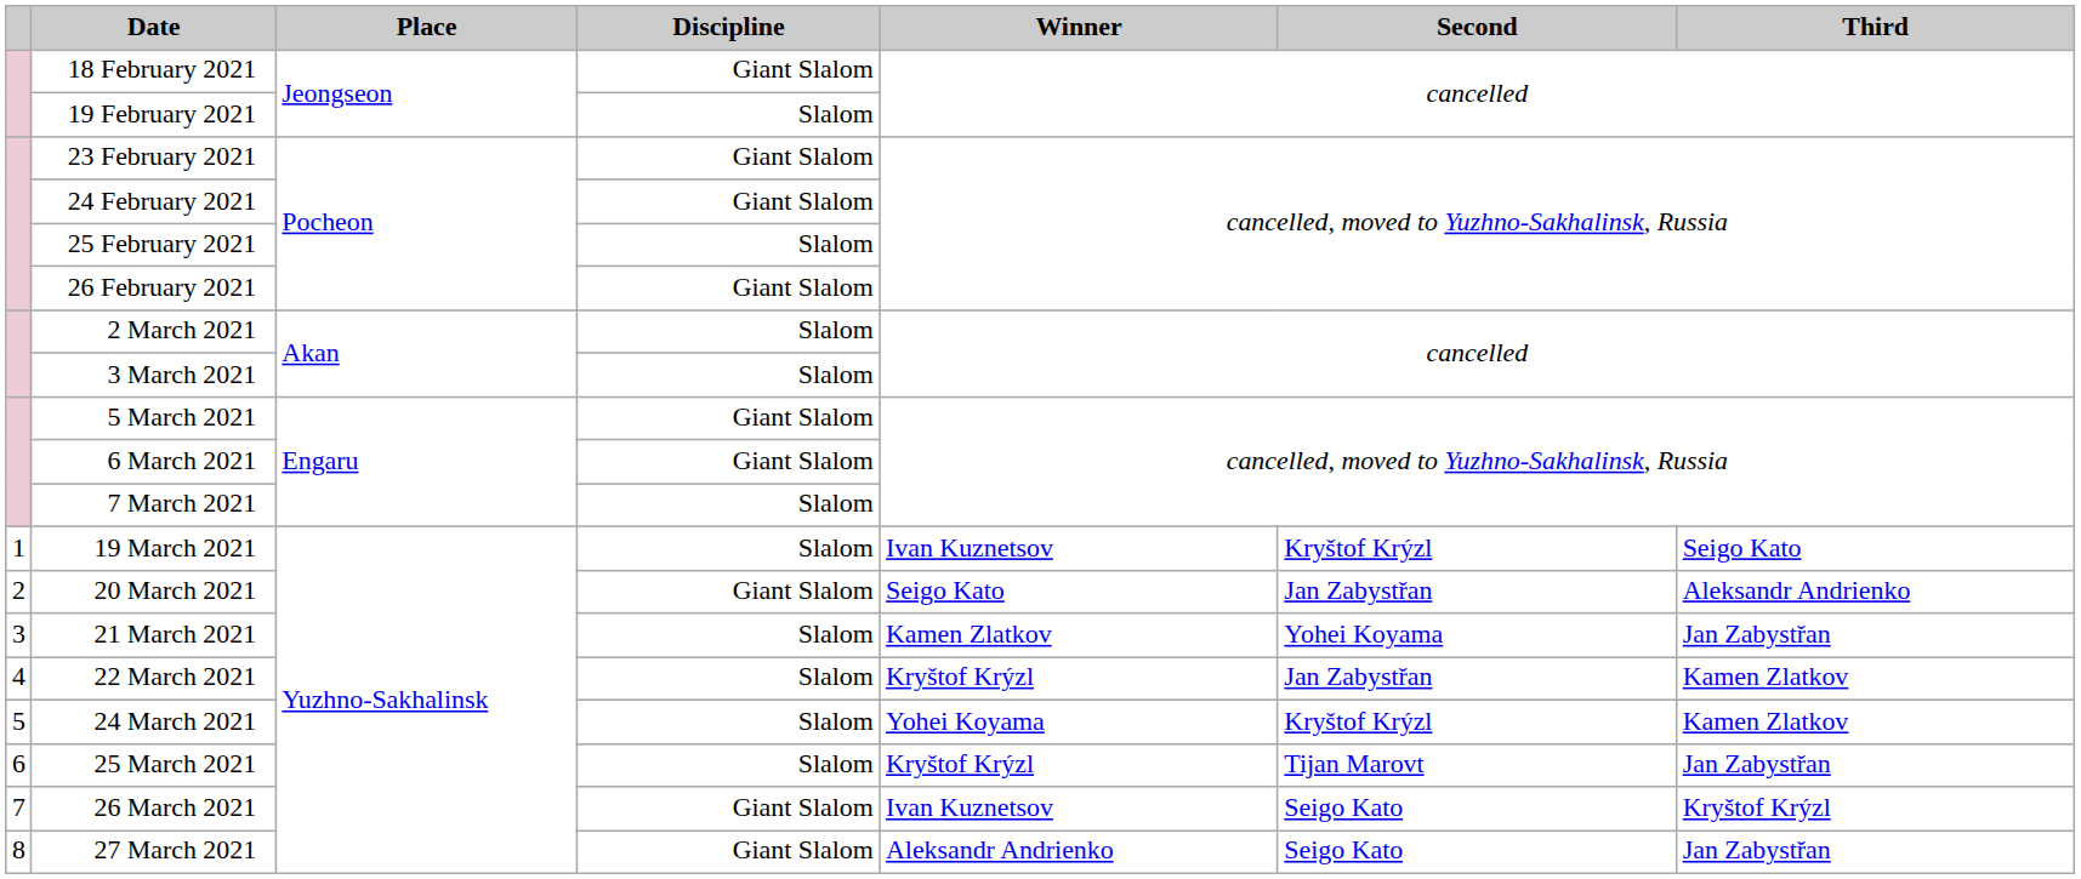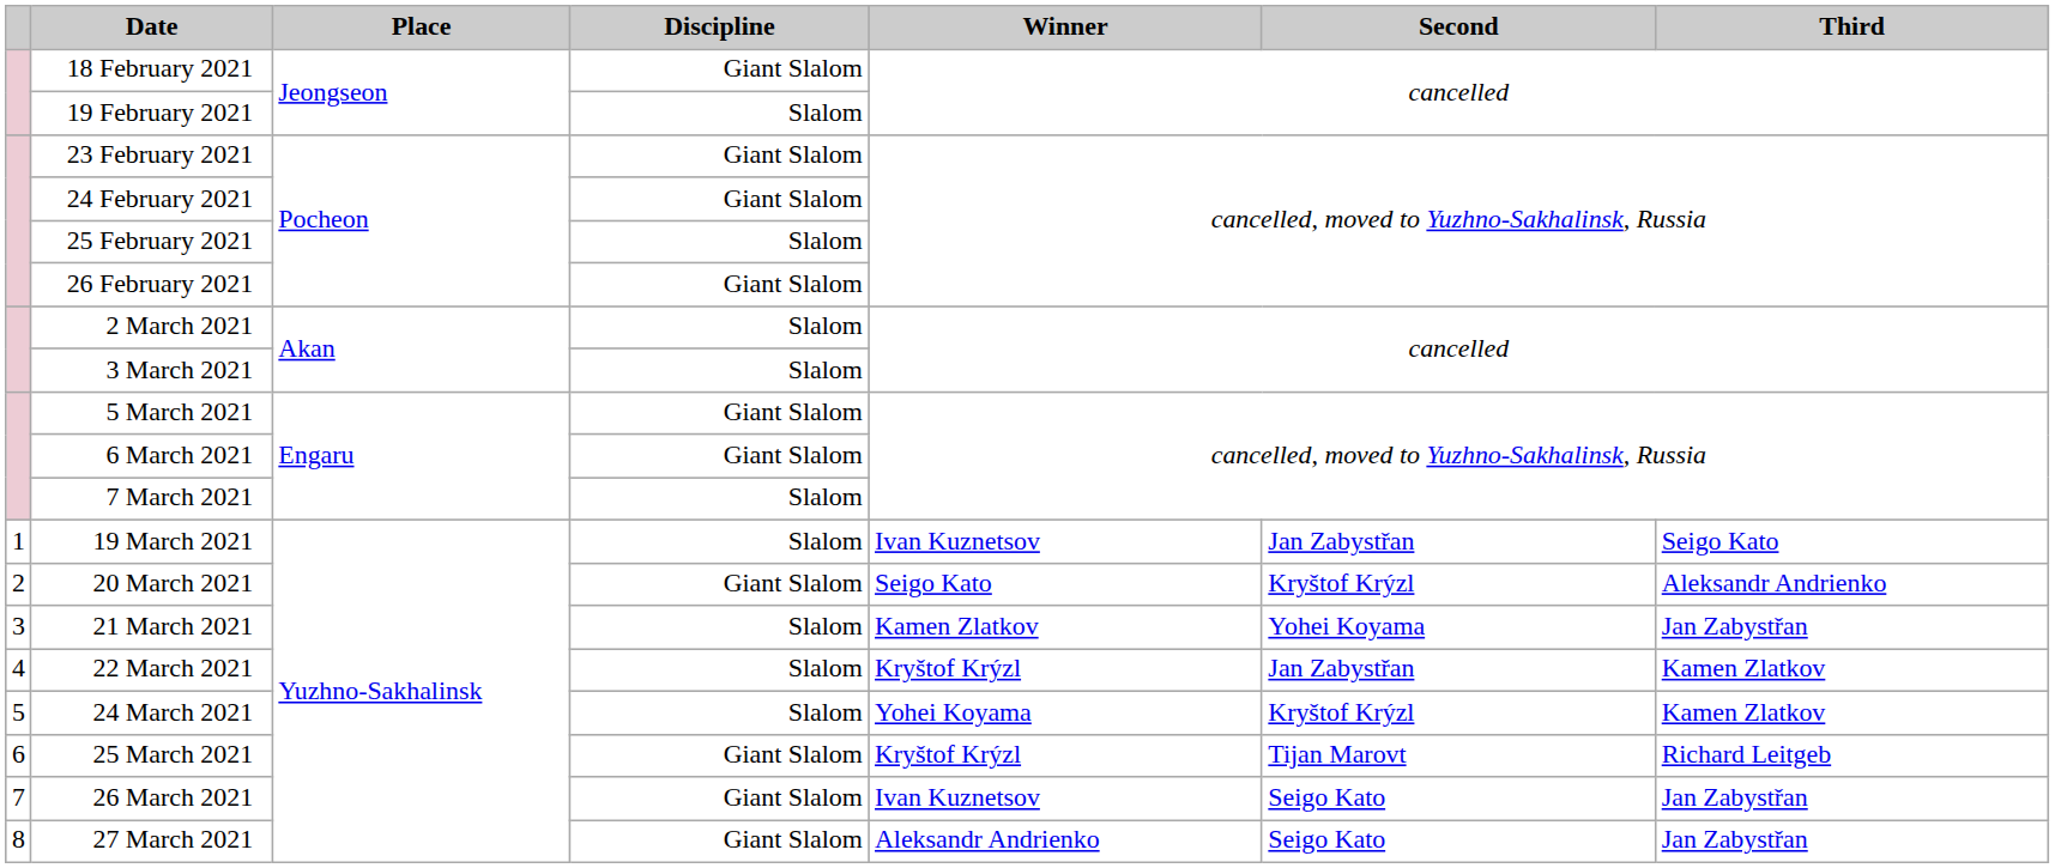19 March 2021 | Second: Kryštof Krýzl -> Jan Zabystřan
20 March 2021 | Second: Jan Zabystřan -> Kryštof Krýzl
25 March 2021 | Discipline: Slalom -> Giant Slalom
25 March 2021 | Third: Jan Zabystřan -> Richard Leitgeb
26 March 2021 | Third: Kryštof Krýzl -> Jan Zabystřan
